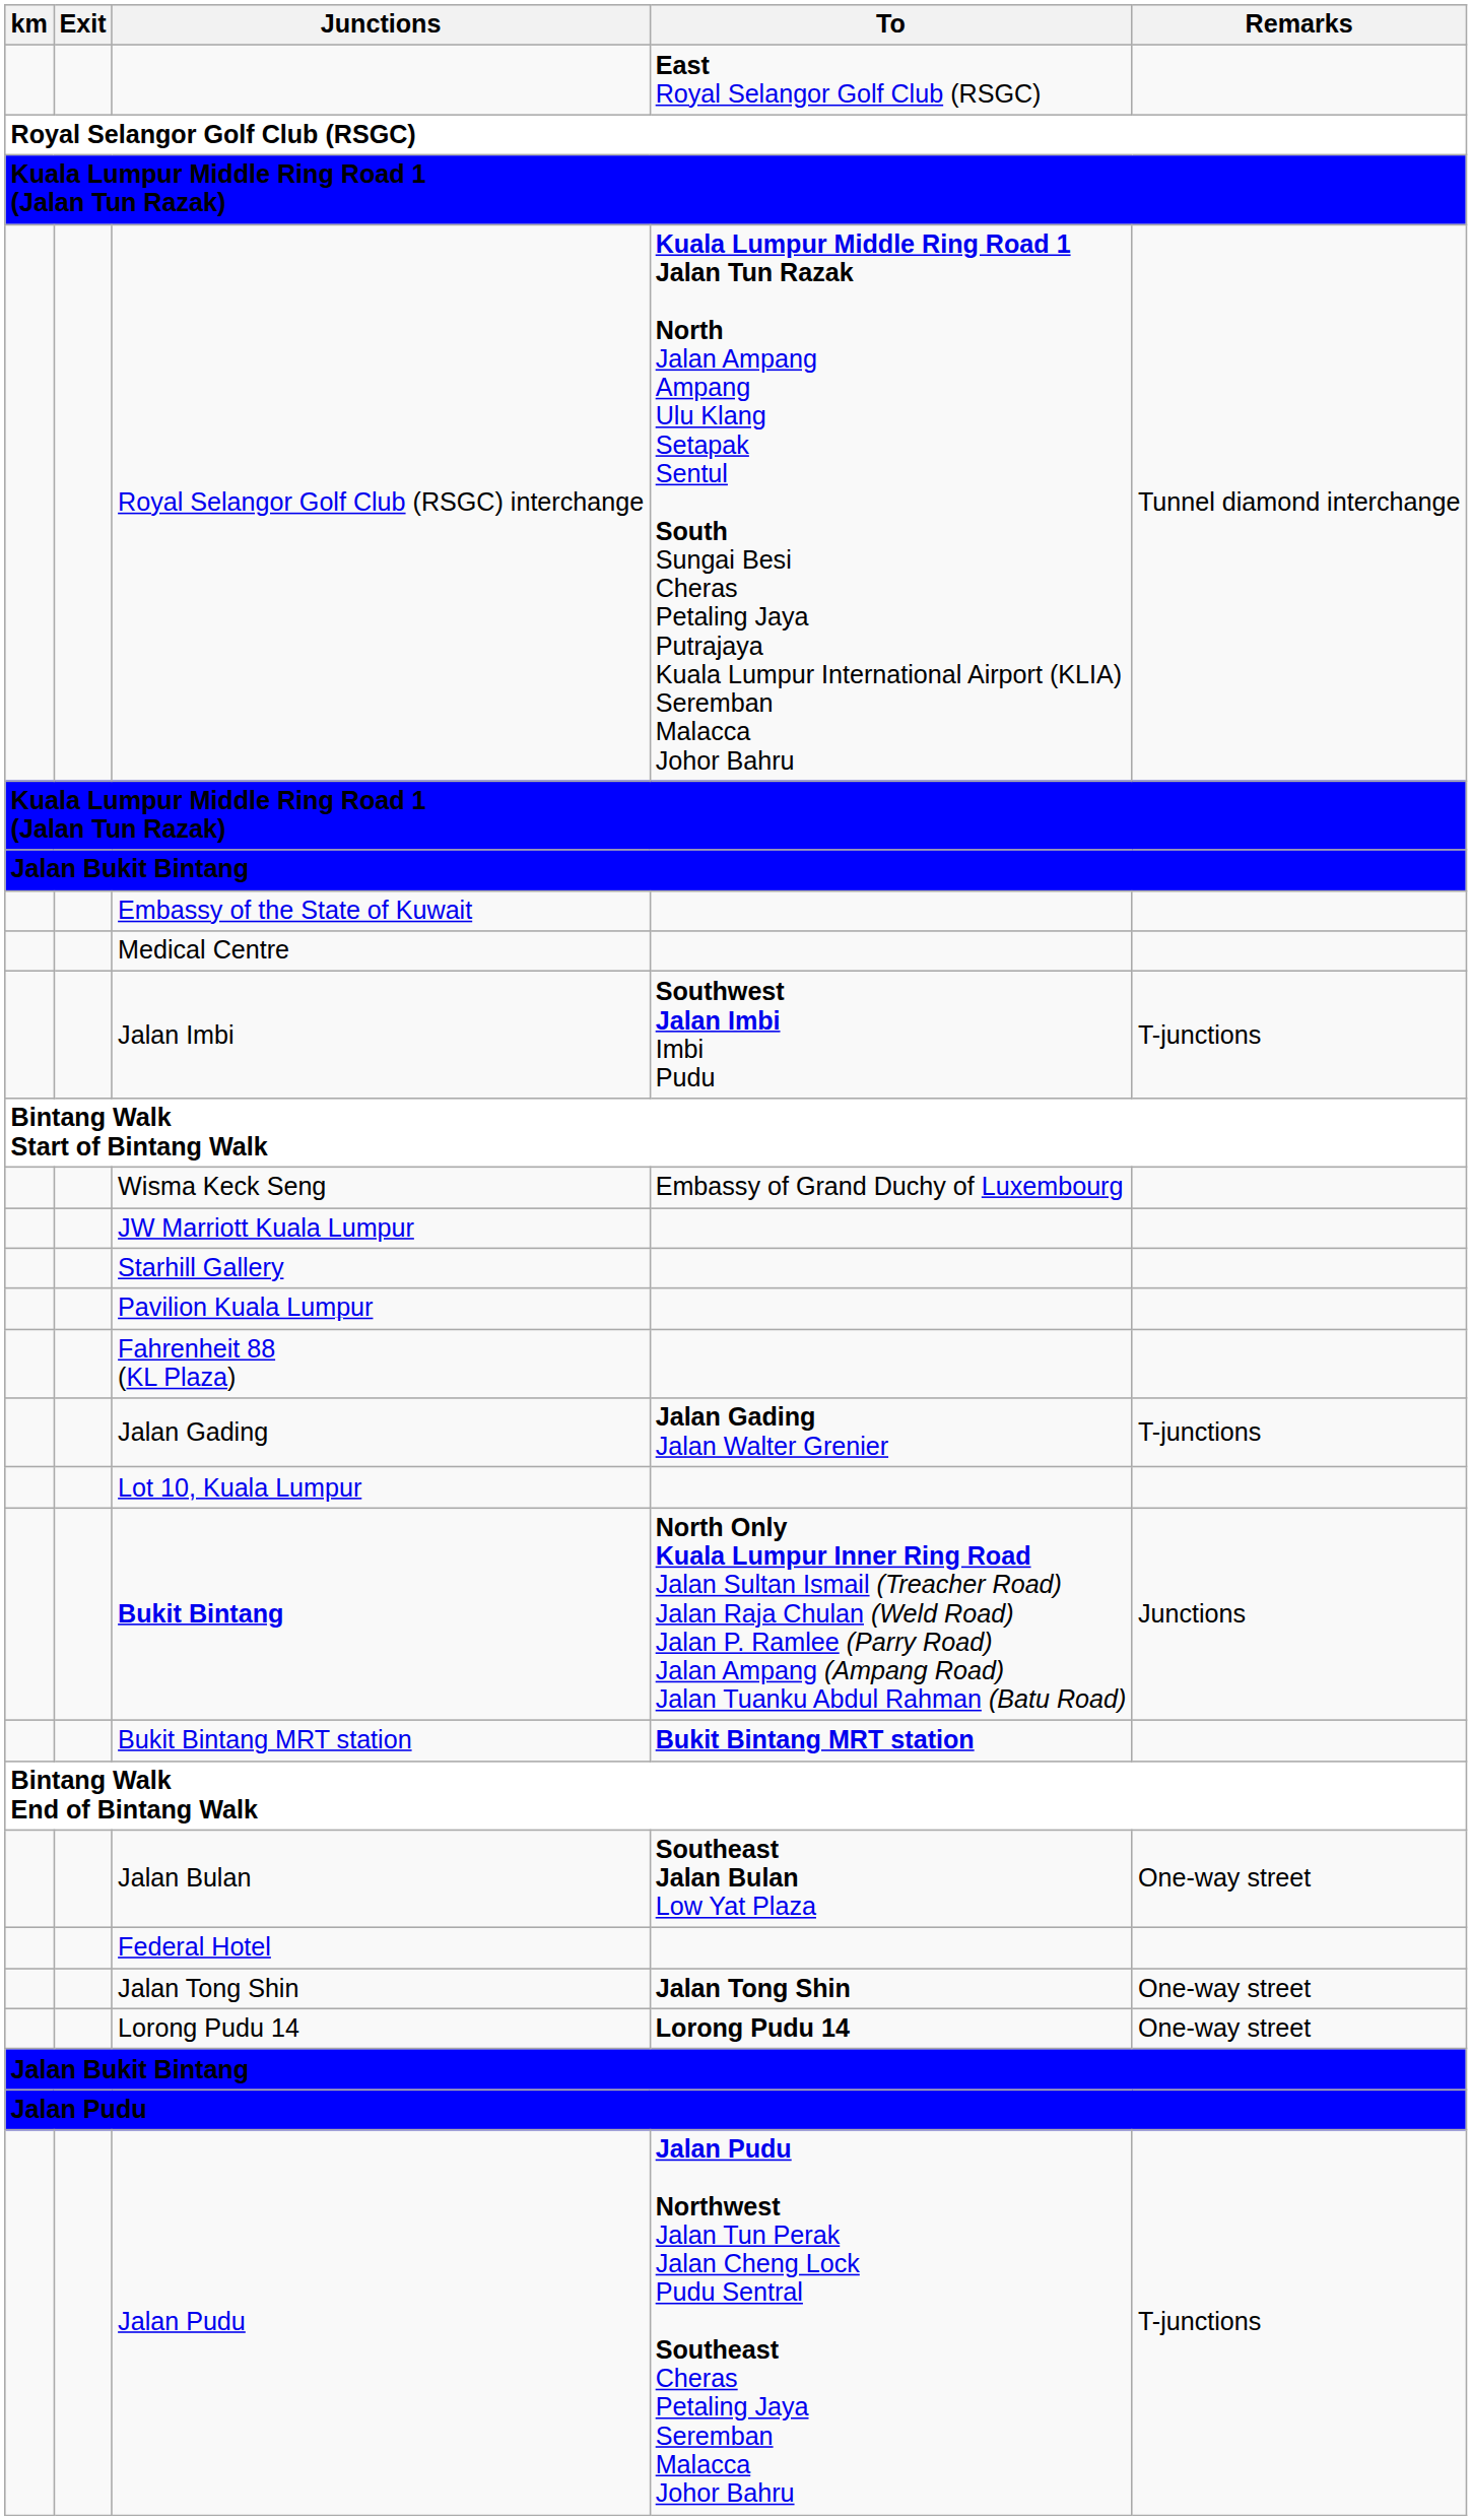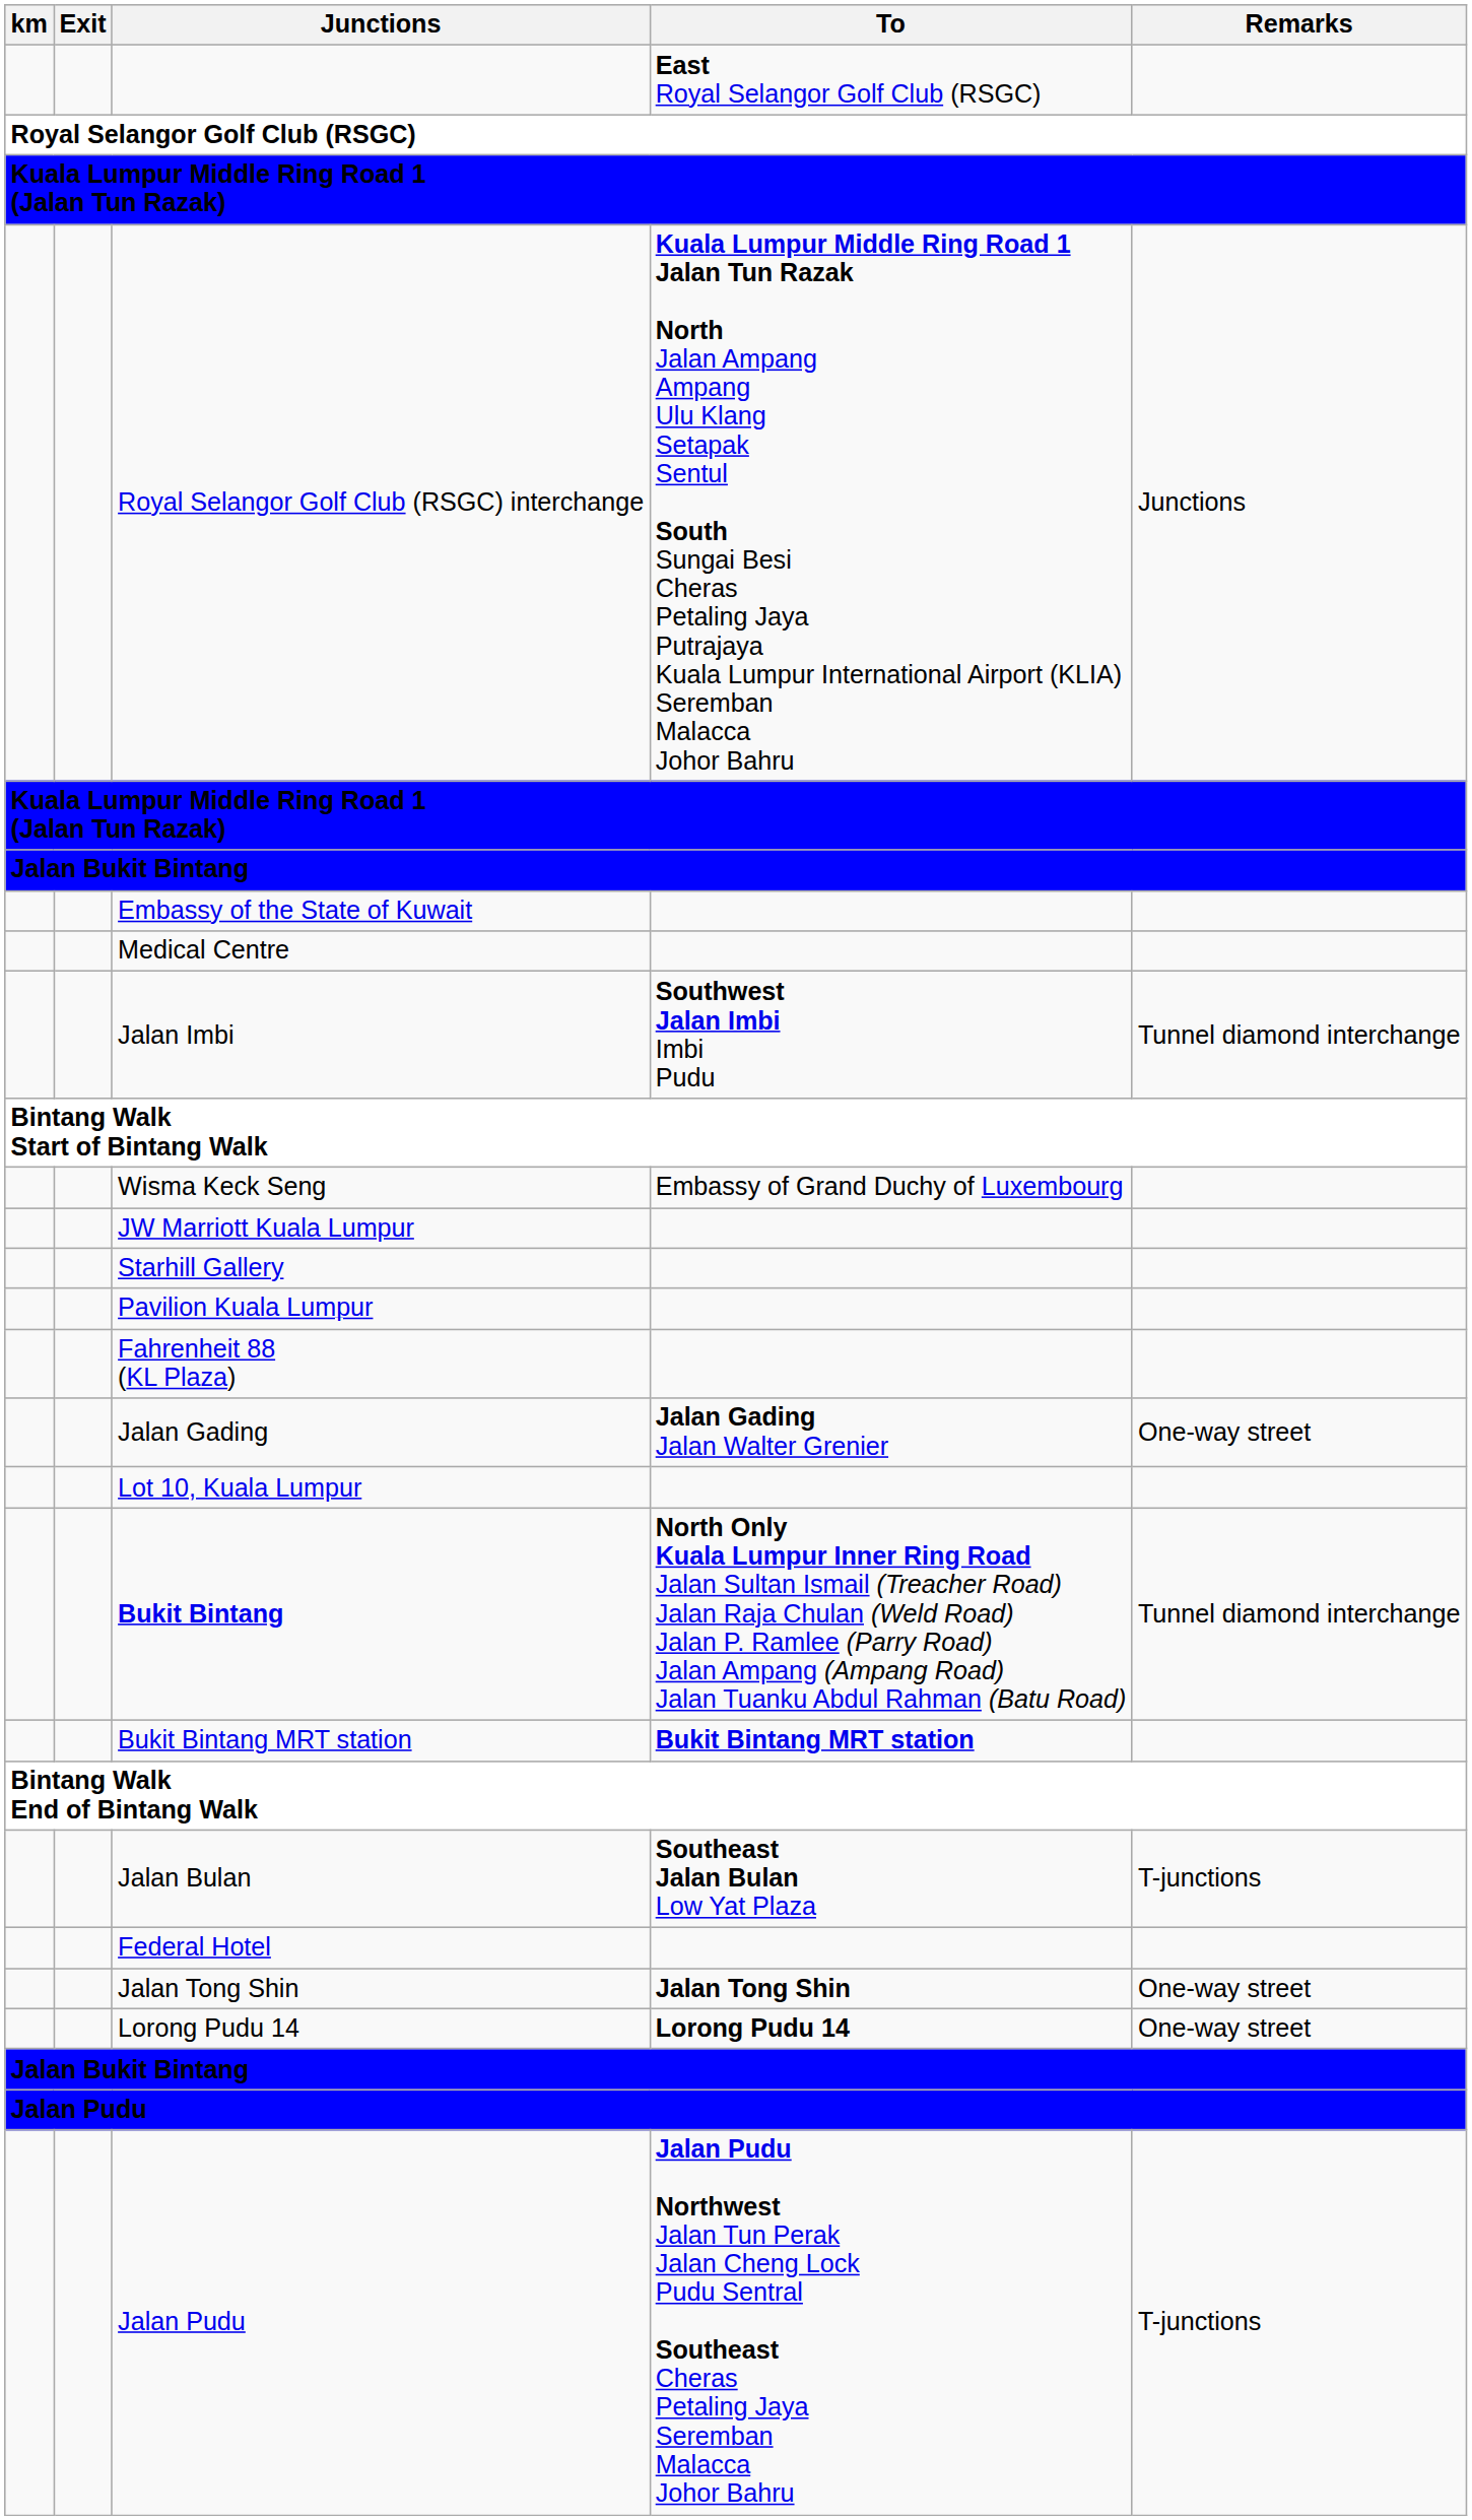Royal Selangor Golf Club (RSGC) interchange | Remarks: Tunnel diamond interchange -> Junctions
Jalan Imbi | Remarks: T-junctions -> Tunnel diamond interchange
Jalan Gading | Remarks: T-junctions -> One-way street
Bukit Bintang | Remarks: Junctions -> Tunnel diamond interchange
Jalan Bulan | Remarks: One-way street -> T-junctions
